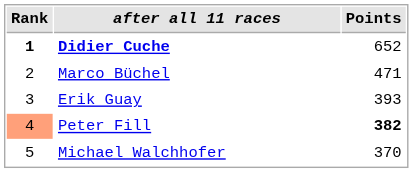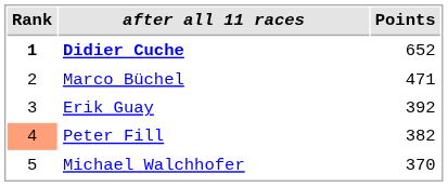Erik Guay | Points: 393 -> 392
Peter Fill | Points: bold -> normal
